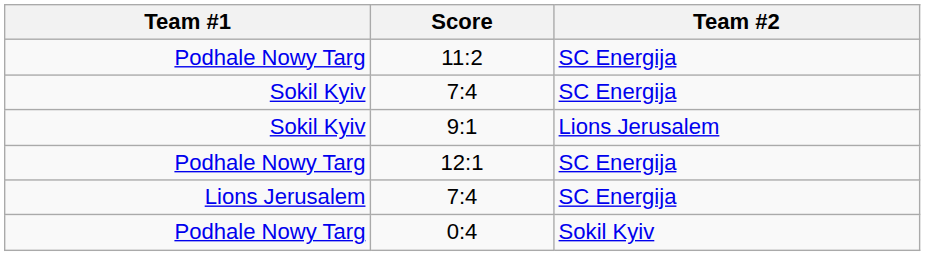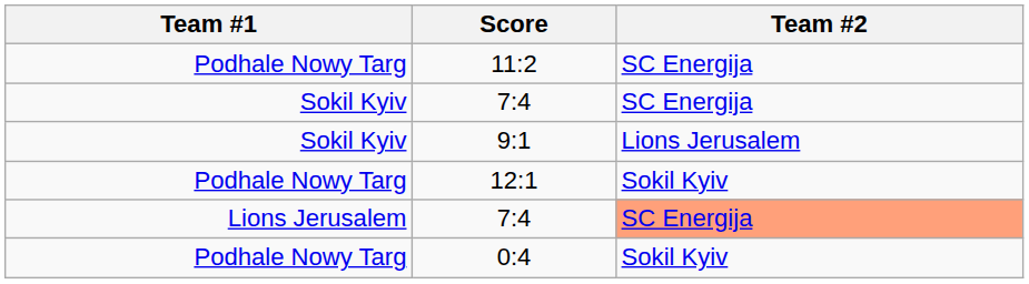12:1 | Team #2: SC Energija -> Sokil Kyiv
Lions Jerusalem / 7:4 | Team #2: no background -> lightsalmon background
